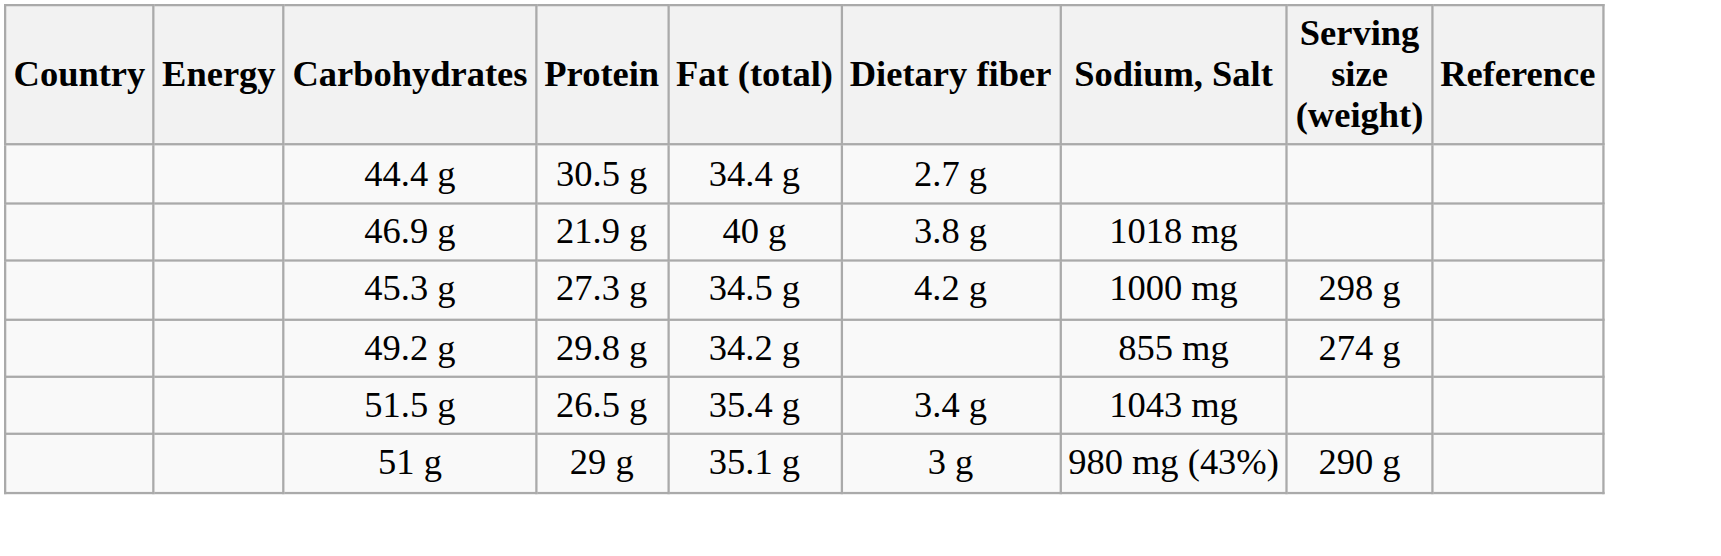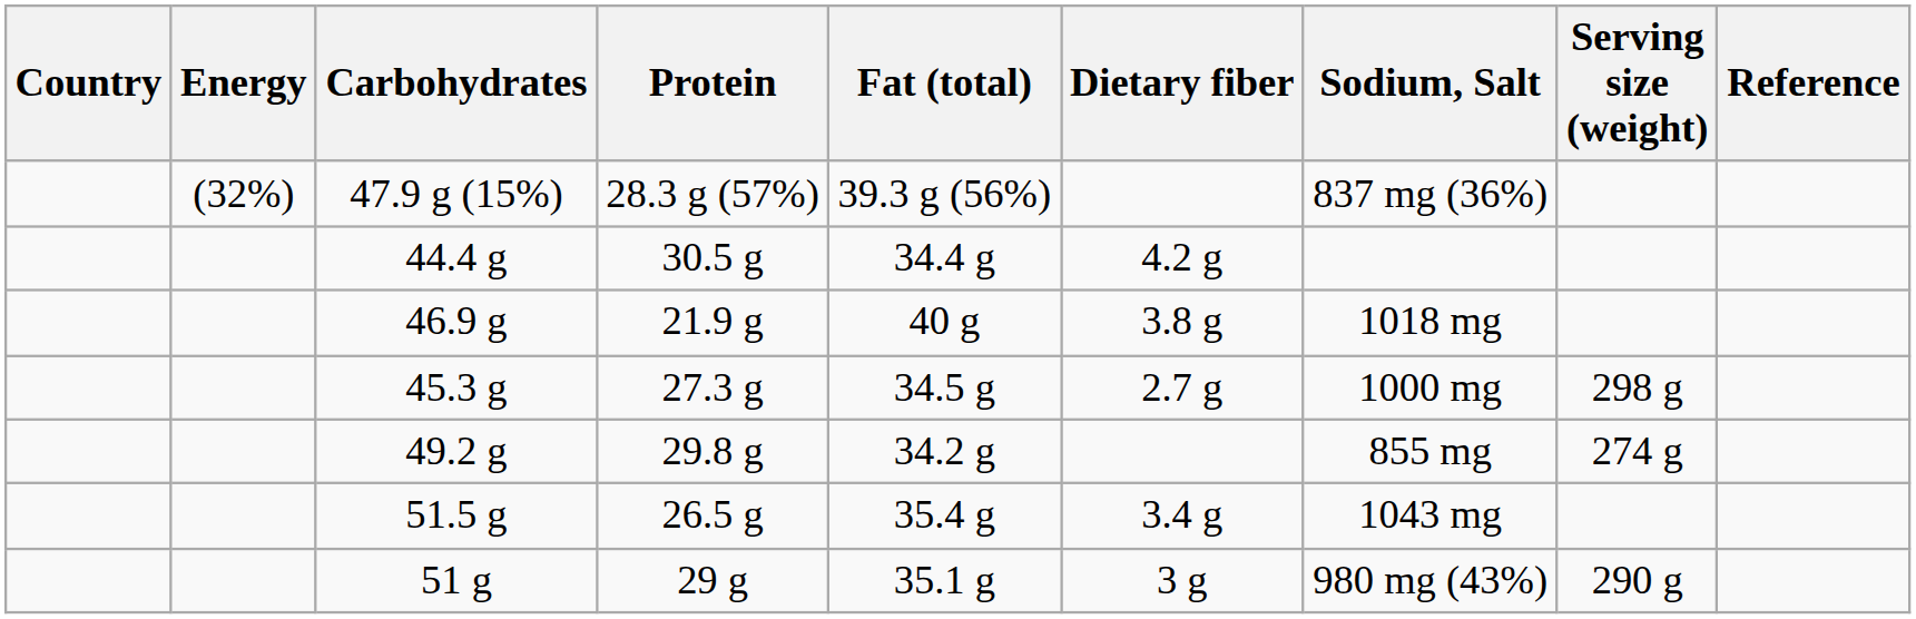+ row: (32%) | 47.9 g (15%) | 28.3 g (57%) | 39.3 g (56%) | 837 mg (36%)
44.4 g | Dietary fiber: 2.7 g -> 4.2 g
45.3 g | Dietary fiber: 4.2 g -> 2.7 g
